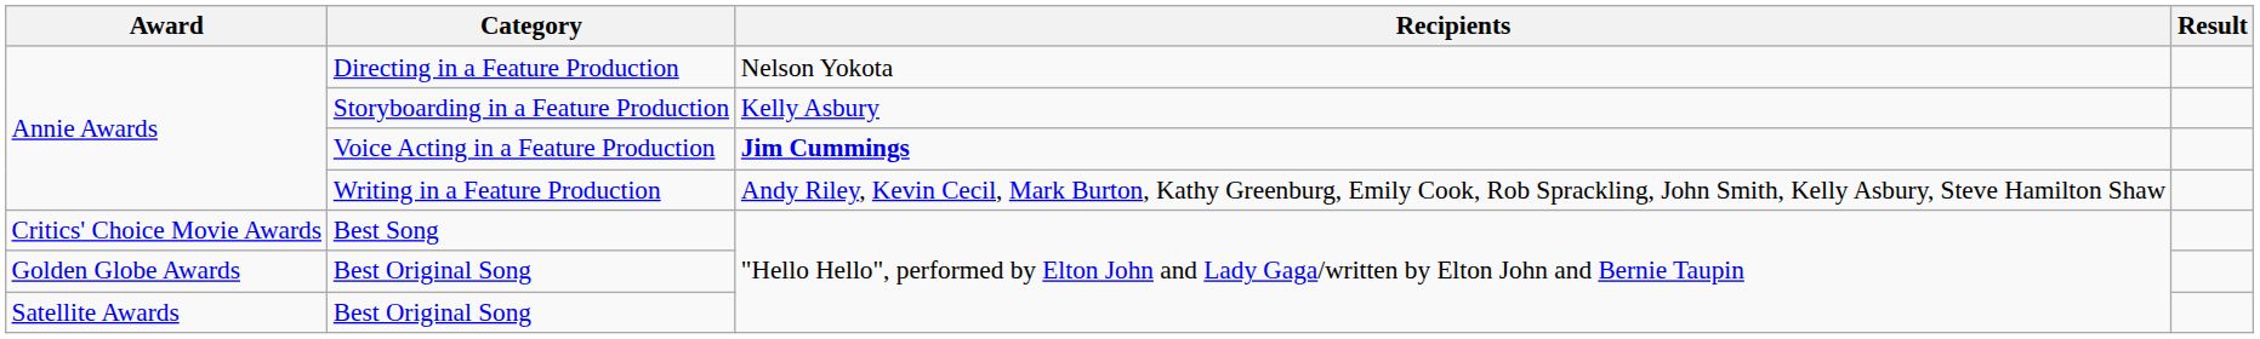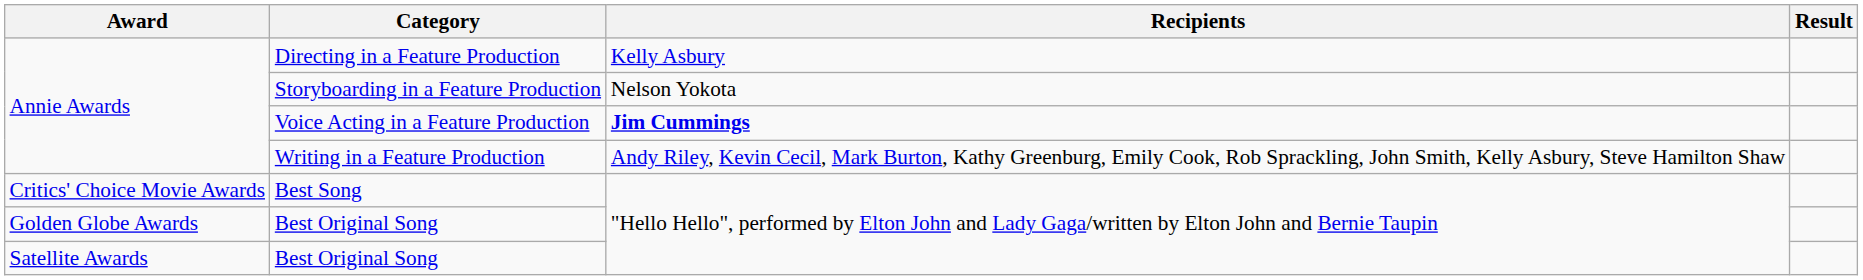Directing in a Feature Production | Recipients: Nelson Yokota -> Kelly Asbury
Storyboarding in a Feature Production | Recipients: Kelly Asbury -> Nelson Yokota
